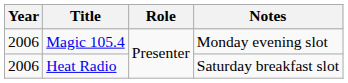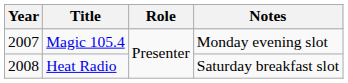Magic 105.4 | Year: 2006 -> 2007
Heat Radio | Year: 2006 -> 2008
